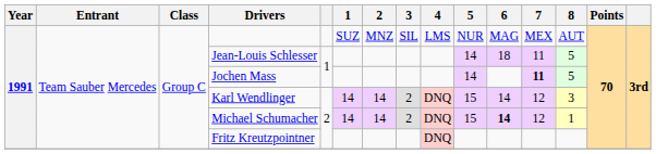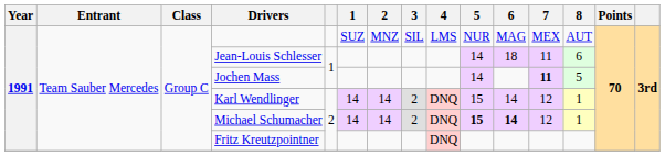Jean-Louis Schlesser | 8: 5 -> 6
Karl Wendlinger | 8: 3 -> 1
Michael Schumacher | 5: normal -> bold
